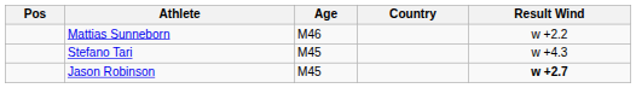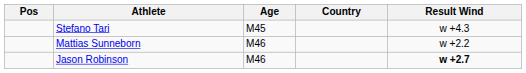rows swapped: Mattias Sunneborn <-> Stefano Tari
Jason Robinson | Age: M45 -> M46
